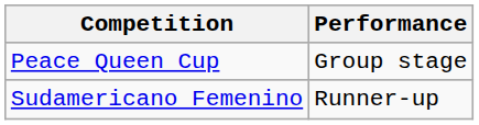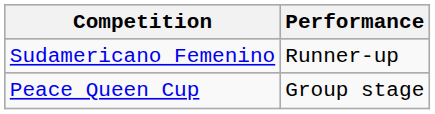rows swapped: Peace Queen Cup <-> Sudamericano Femenino
